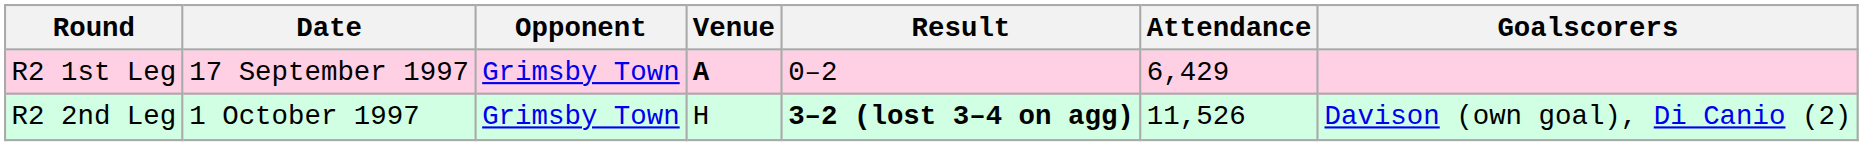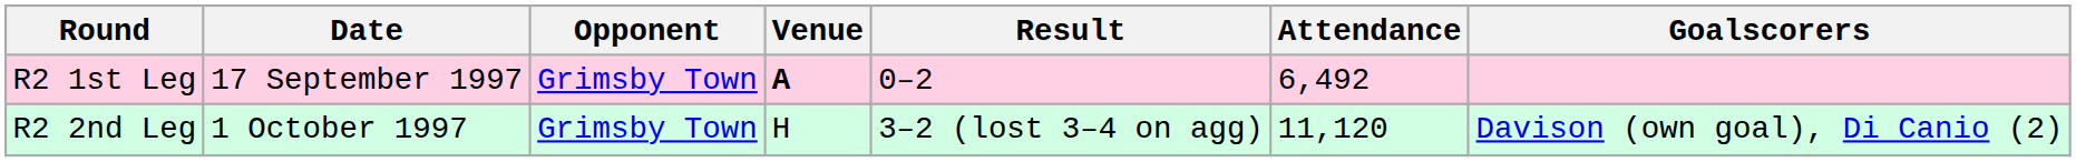R2 1st Leg | Attendance: 6,429 -> 6,492
R2 2nd Leg | Result: bold -> normal
R2 2nd Leg | Attendance: 11,526 -> 11,120
